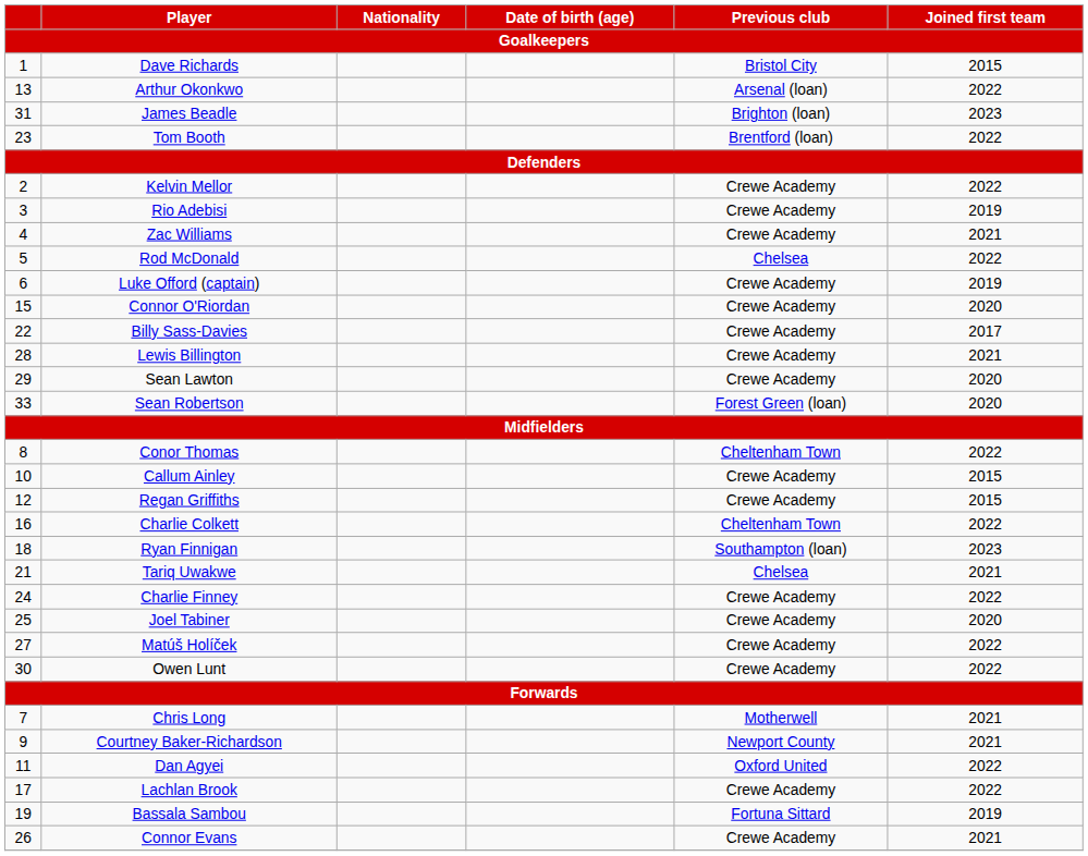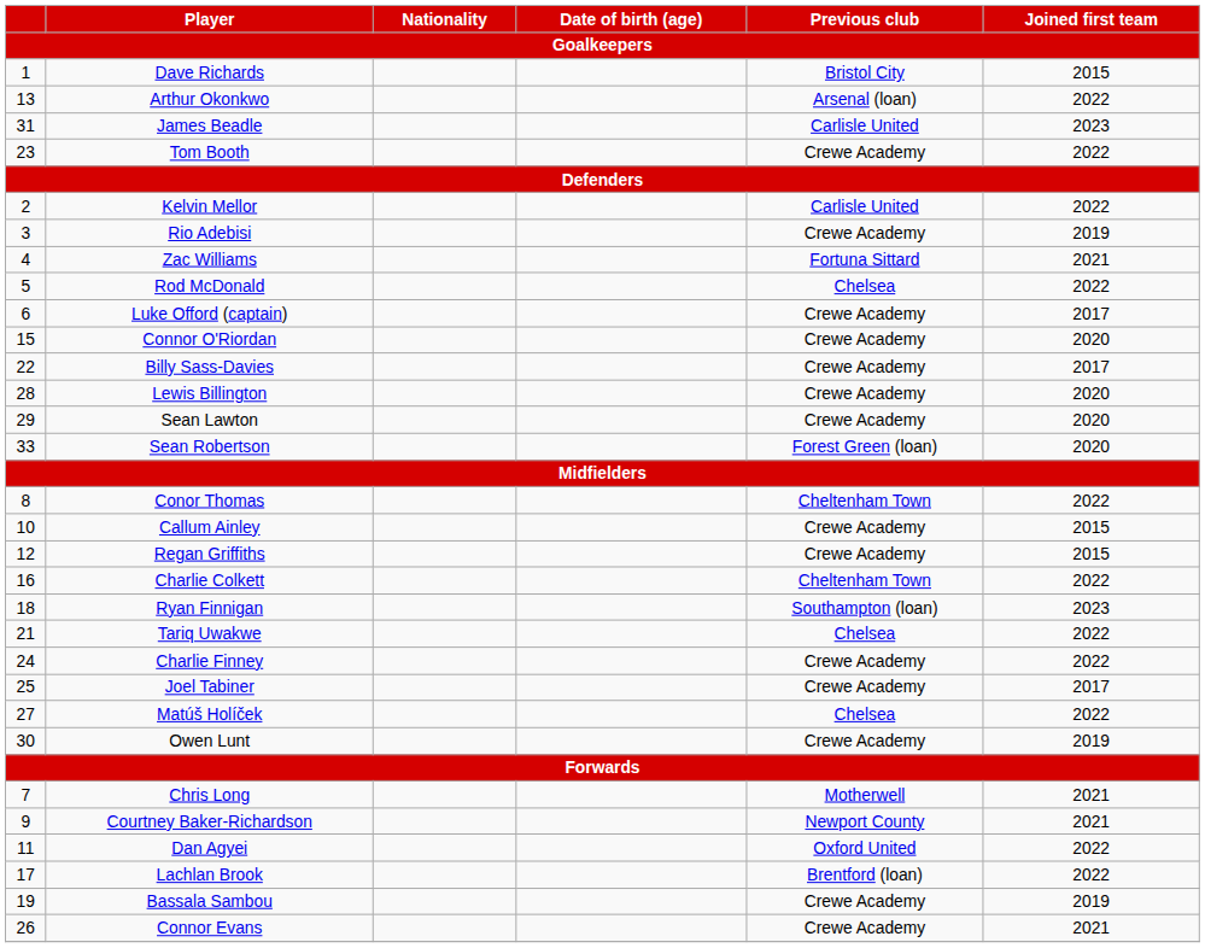James Beadle | Previous club: Brighton (loan) -> Carlisle United
Tom Booth | Previous club: Brentford (loan) -> Crewe Academy
Kelvin Mellor | Previous club: Crewe Academy -> Carlisle United
Zac Williams | Previous club: Crewe Academy -> Fortuna Sittard
Luke Offord (captain) | Joined first team: 2019 -> 2017
Lewis Billington | Joined first team: 2021 -> 2020
Tariq Uwakwe | Joined first team: 2021 -> 2022
Joel Tabiner | Joined first team: 2020 -> 2017
Matúš Holíček | Previous club: Crewe Academy -> Chelsea
Owen Lunt | Joined first team: 2022 -> 2019
Lachlan Brook | Previous club: Crewe Academy -> Brentford (loan)
Bassala Sambou | Previous club: Fortuna Sittard -> Crewe Academy
